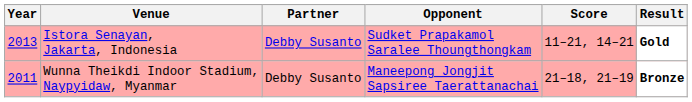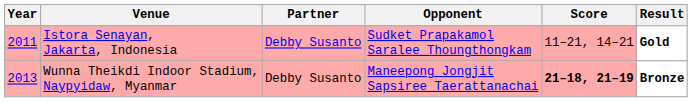Istora Senayan, Jakarta, Indonesia | Year: 2013 -> 2011
Wunna Theikdi Indoor Stadium, Naypyidaw, Myanmar | Year: 2011 -> 2013
Wunna Theikdi Indoor Stadium, Naypyidaw, Myanmar | Score: normal -> bold
